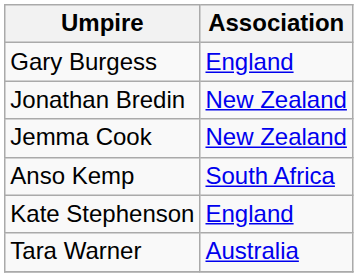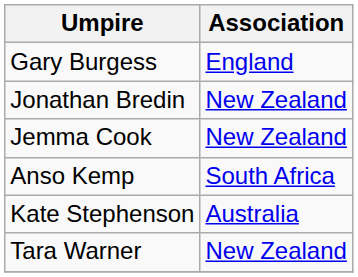Kate Stephenson | Association: England -> Australia
Tara Warner | Association: Australia -> New Zealand
